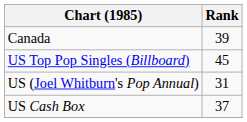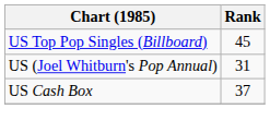- row: Canada | 39
